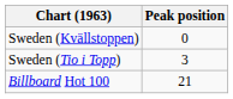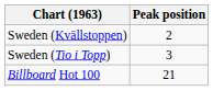Sweden (Kvällstoppen) | Peak position: 0 -> 2
